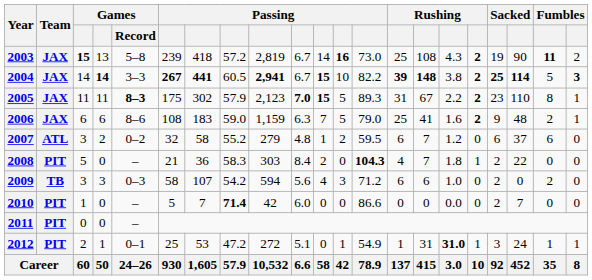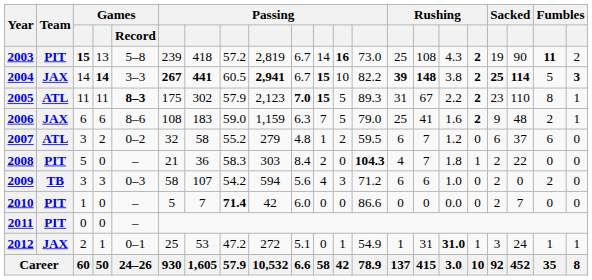2003 | Team: JAX -> PIT
2005 | Team: JAX -> ATL
2012 | Team: PIT -> JAX
